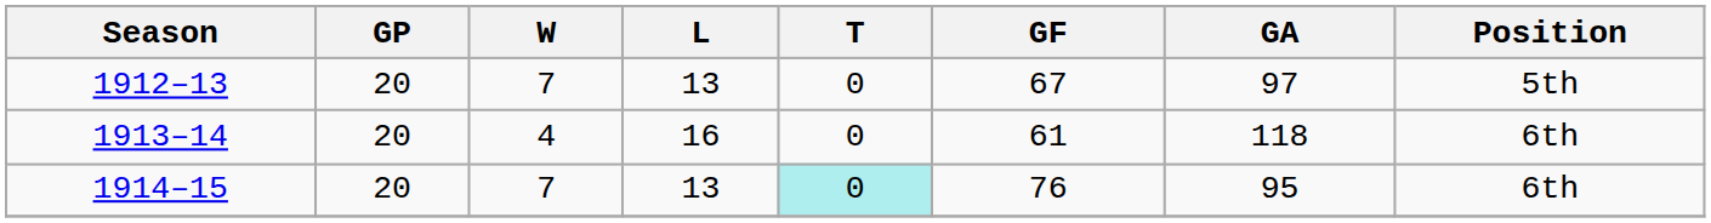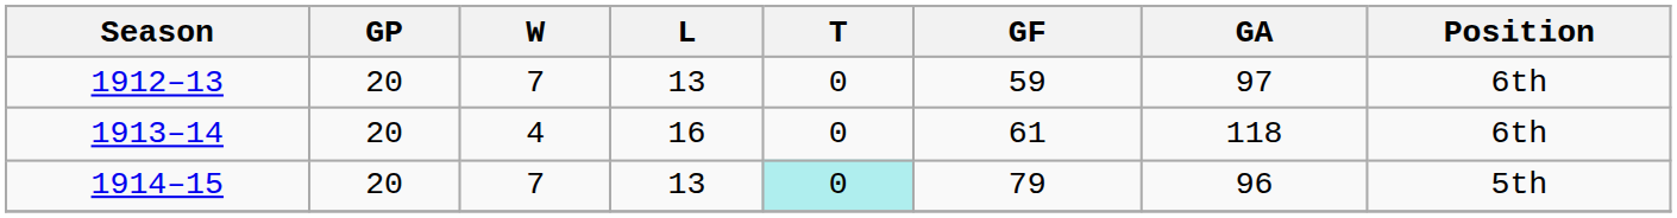1912–13 | GF: 67 -> 59
1912–13 | Position: 5th -> 6th
1914–15 | GF: 76 -> 79
1914–15 | GA: 95 -> 96
1914–15 | Position: 6th -> 5th
